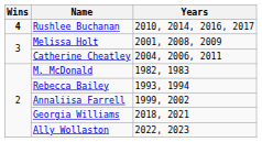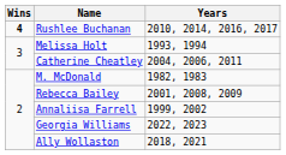Melissa Holt | Years: 2001, 2008, 2009 -> 1993, 1994
Rebecca Bailey | Years: 1993, 1994 -> 2001, 2008, 2009
Georgia Williams | Years: 2018, 2021 -> 2022, 2023
Ally Wollaston | Years: 2022, 2023 -> 2018, 2021
